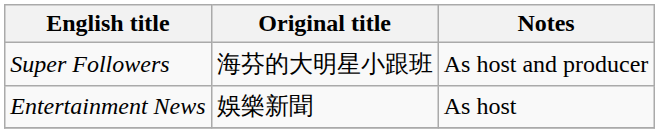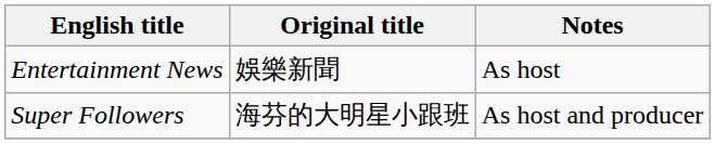rows swapped: Entertainment News <-> Super Followers
